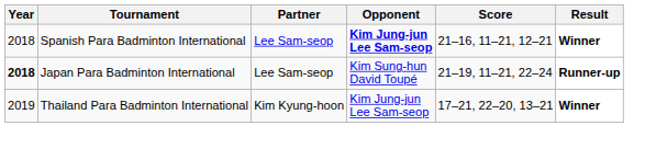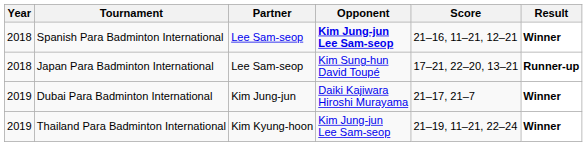Japan Para Badminton International | Year: bold -> normal
Japan Para Badminton International | Score: 21–19, 11–21, 22–24 -> 17–21, 22–20, 13–21
+ row: 2019 | Dubai Para Badminton International | Kim Jung-jun | Daiki Kajiwara Hiroshi Murayama | 21–17, 21–7 | Winner
Thailand Para Badminton International | Score: 17–21, 22–20, 13–21 -> 21–19, 11–21, 22–24
